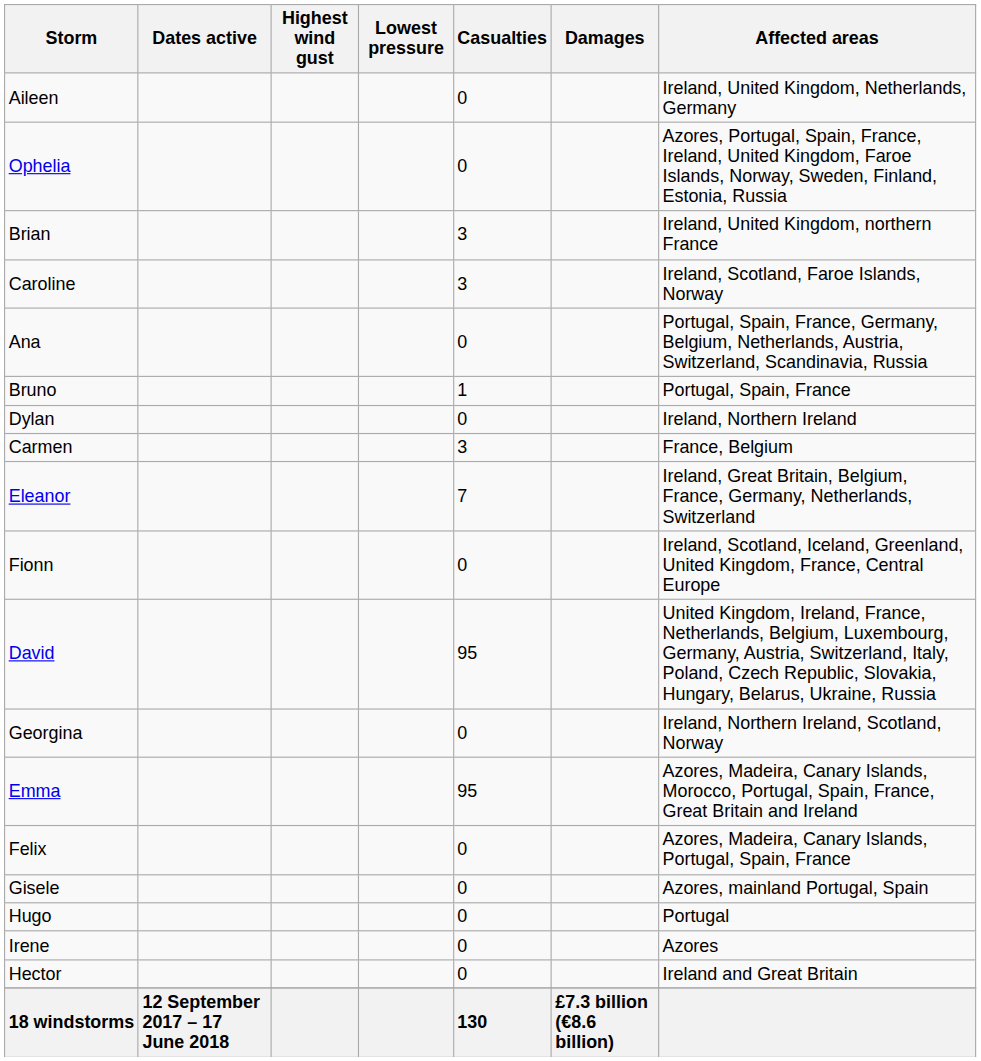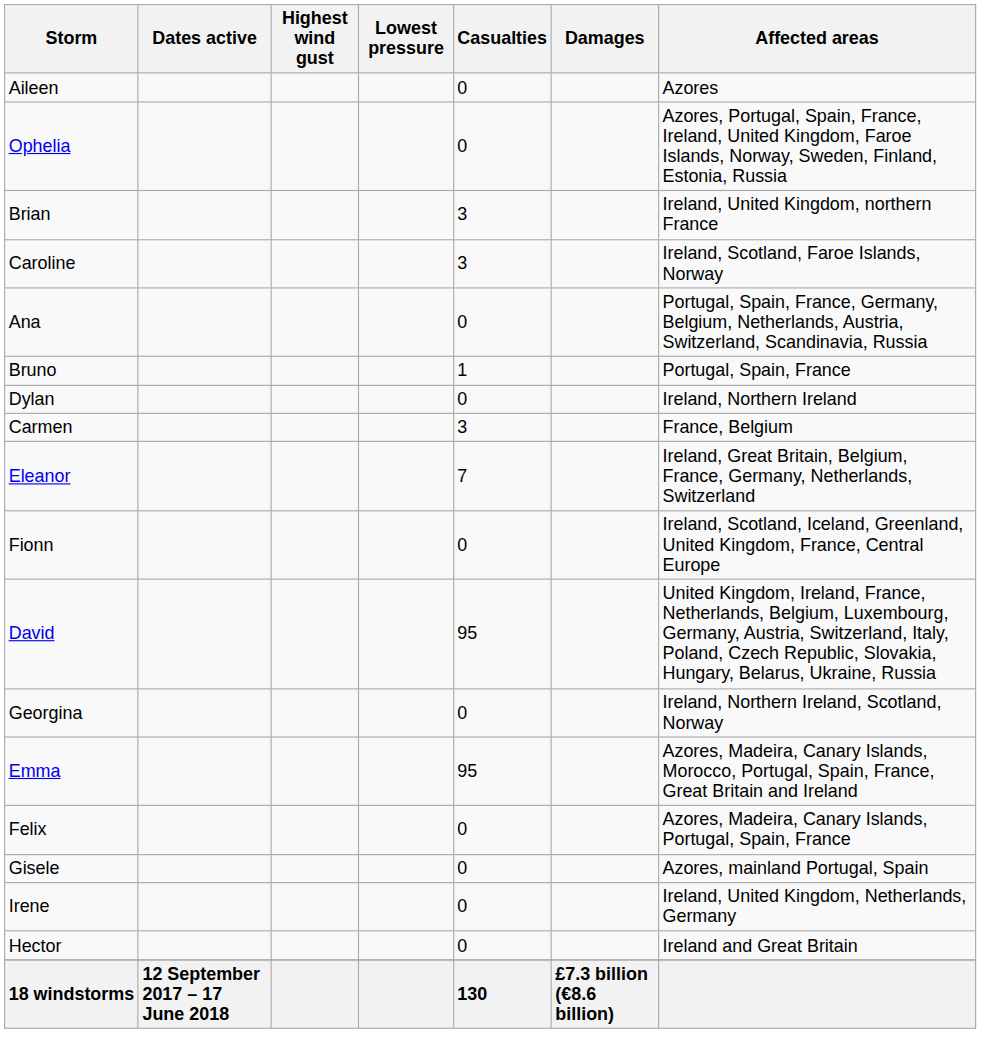Aileen | Affected areas: Ireland, United Kingdom, Netherlands, Germany -> Azores
- row: Hugo | 0 | Portugal
Irene | Affected areas: Azores -> Ireland, United Kingdom, Netherlands, Germany
